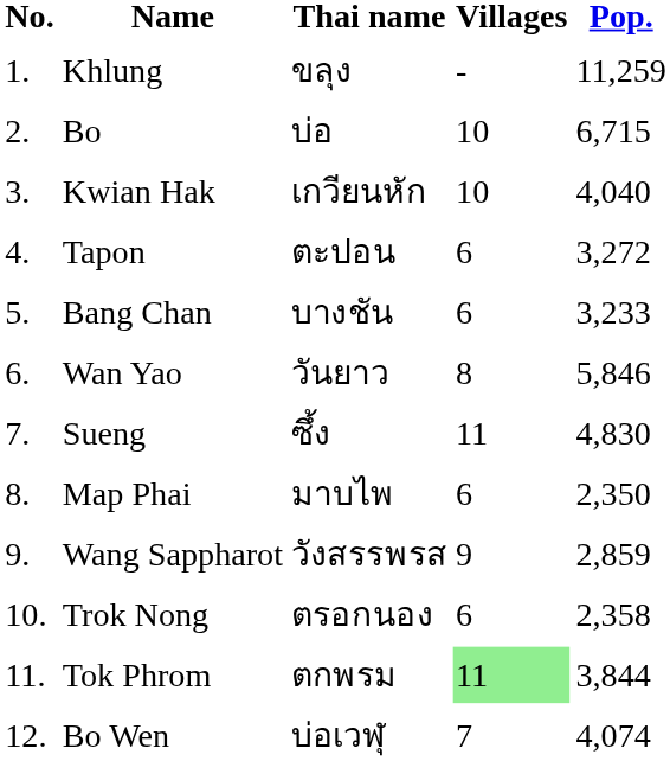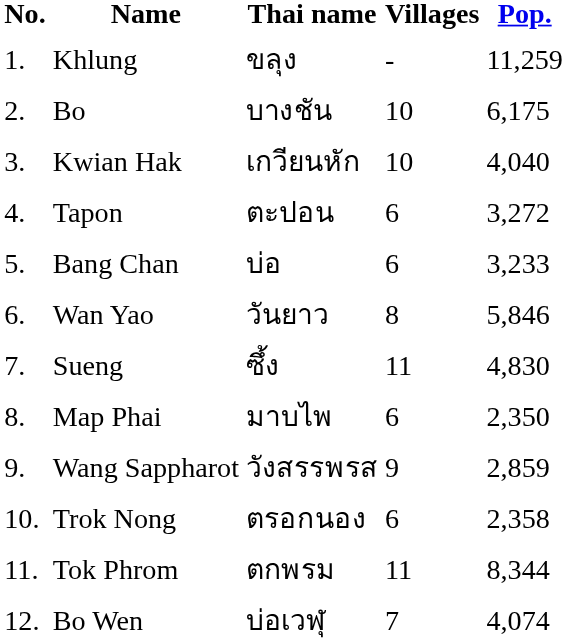Bo | Thai name: บ่อ -> บางชัน
Bo | Pop.: 6,715 -> 6,175
Bang Chan | Thai name: บางชัน -> บ่อ
Tok Phrom | Villages: lightgreen background -> no background
Tok Phrom | Pop.: 3,844 -> 8,344
